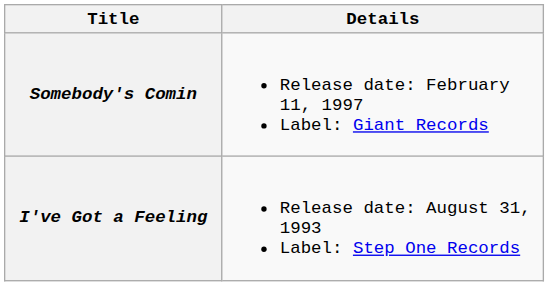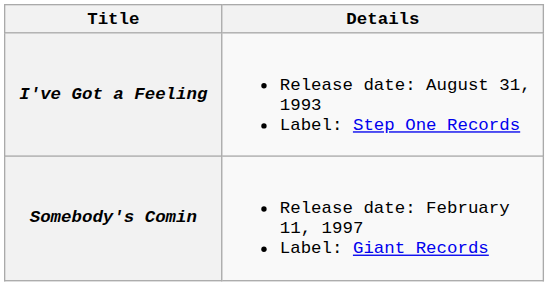rows swapped: I've Got a Feeling <-> Somebody's Comin
